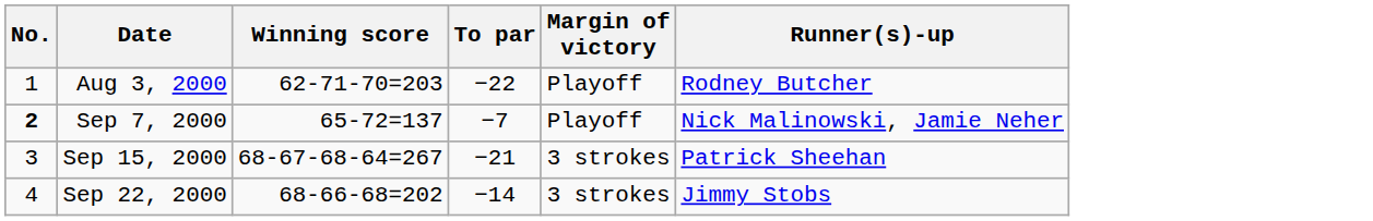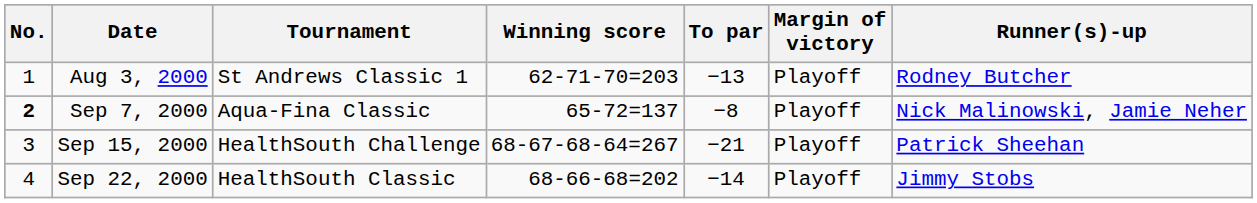+ column: Tournament | St Andrews Classic 1 | Aqua-Fina Classic | HealthSouth Challenge | HealthSouth Classic
Aug 3, 2000 | To par: −22 -> −13
Sep 7, 2000 | To par: −7 -> −8
Sep 15, 2000 | Margin of victory: 3 strokes -> Playoff
Sep 22, 2000 | Margin of victory: 3 strokes -> Playoff
